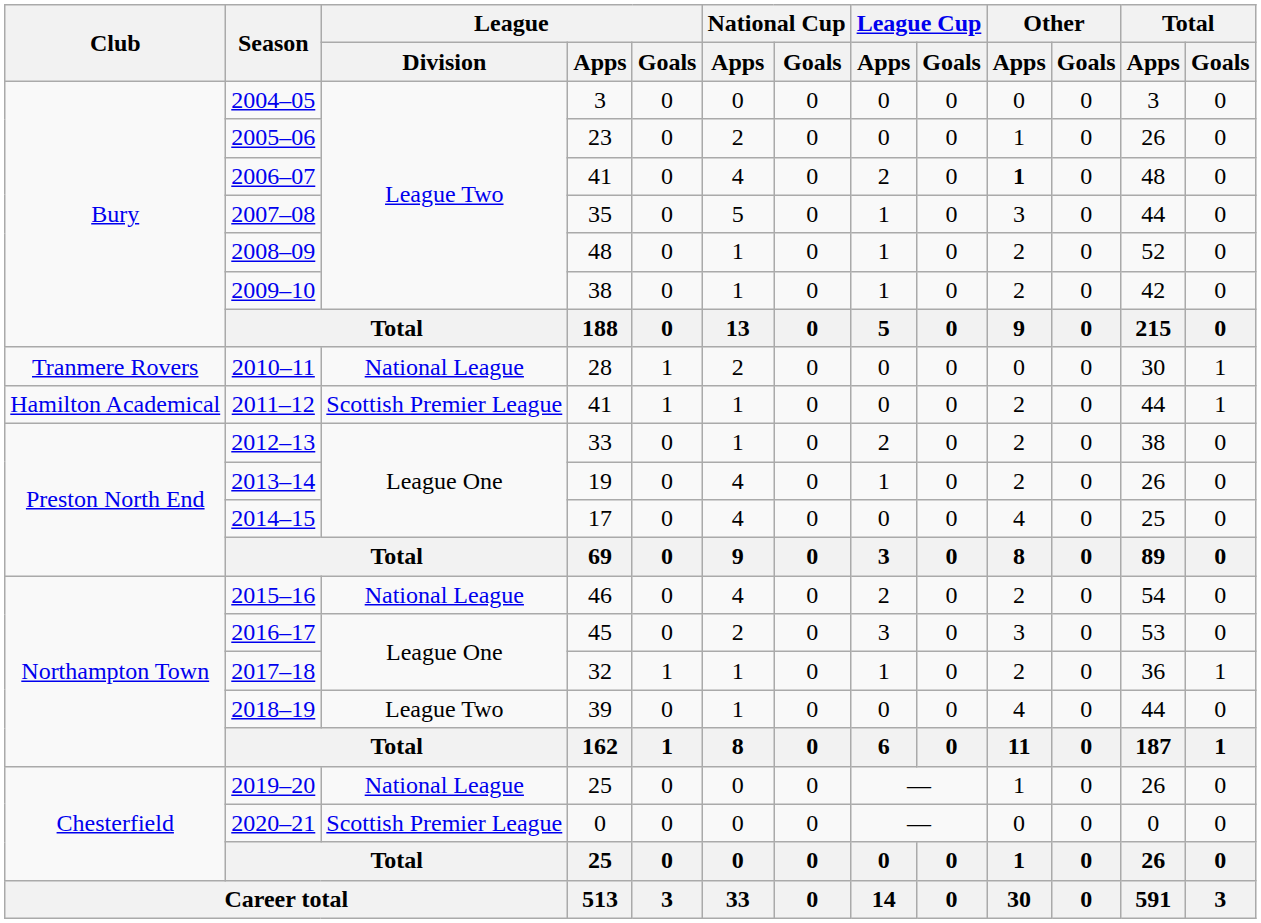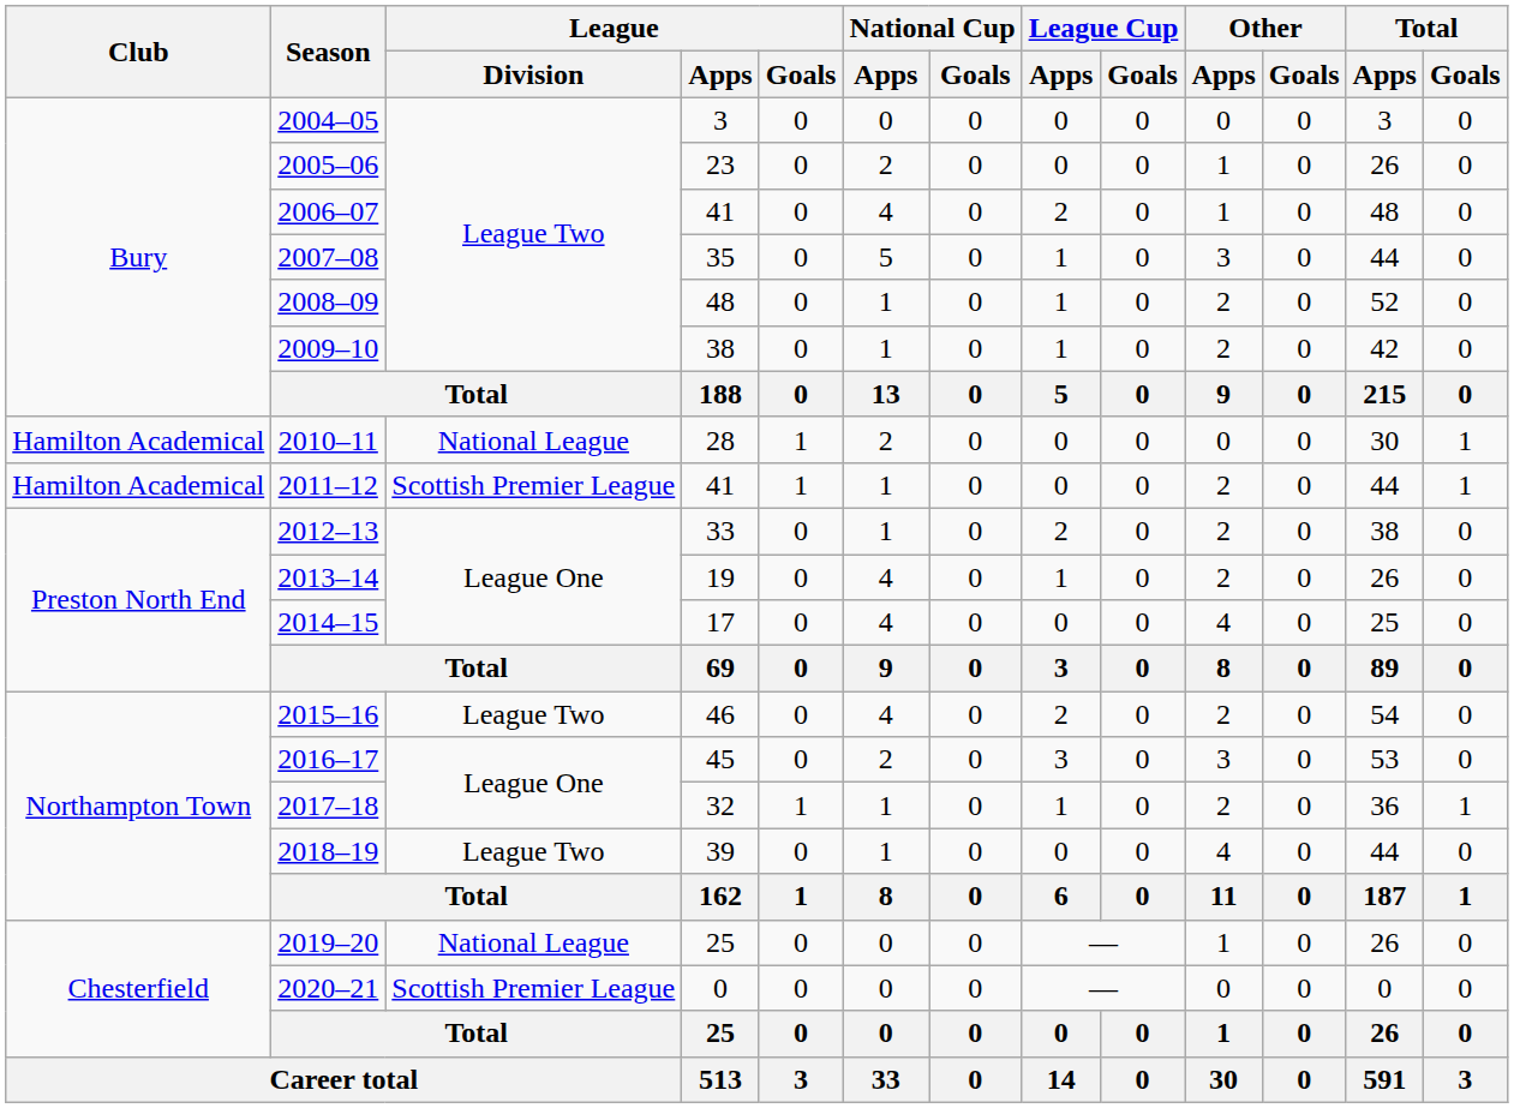2006–07 | Other / Apps: bold -> normal
2010–11 | Club: Tranmere Rovers -> Hamilton Academical
2015–16 | League / Division: National League -> League Two
